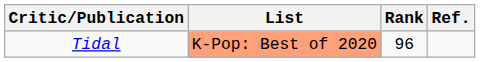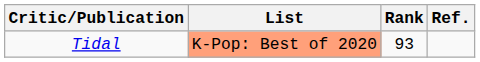Tidal | Rank: 96 -> 93
